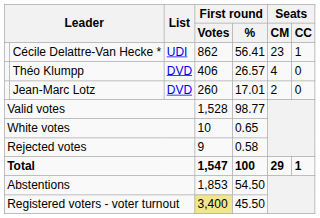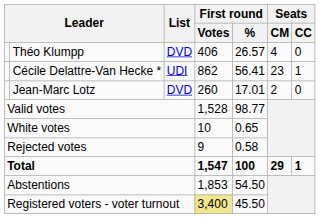rows swapped: Cécile Delattre-Van Hecke * <-> Théo Klumpp
